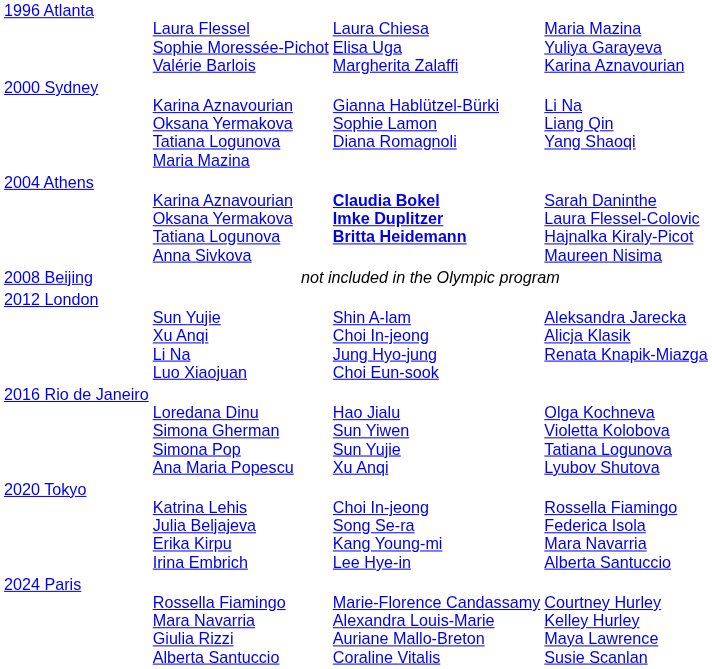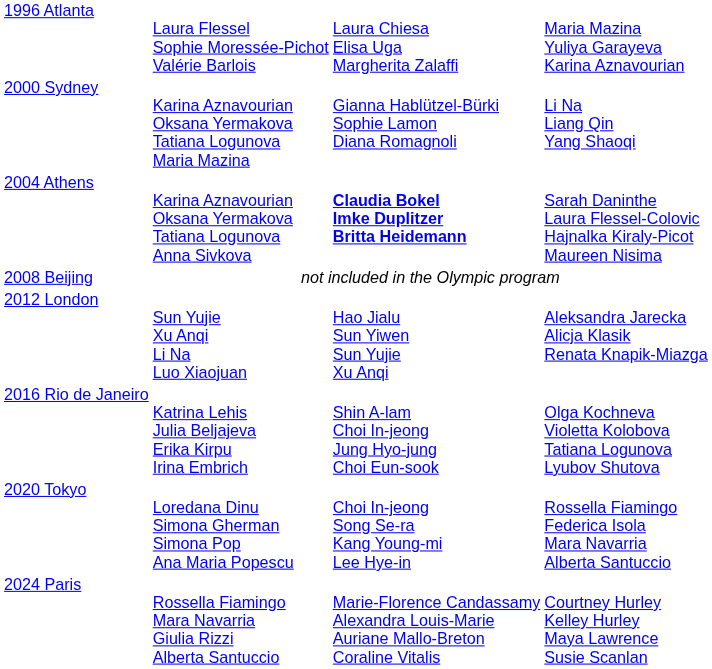2012 London | column 3: Shin A-lam Choi In-jeong Jung Hyo-jung Choi Eun-sook -> Hao Jialu Sun Yiwen Sun Yujie Xu Anqi
2016 Rio de Janeiro | column 2: Loredana Dinu Simona Gherman Simona Pop Ana Maria Popescu -> Katrina Lehis Julia Beljajeva Erika Kirpu Irina Embrich
2016 Rio de Janeiro | column 3: Hao Jialu Sun Yiwen Sun Yujie Xu Anqi -> Shin A-lam Choi In-jeong Jung Hyo-jung Choi Eun-sook
2020 Tokyo | column 2: Katrina Lehis Julia Beljajeva Erika Kirpu Irina Embrich -> Loredana Dinu Simona Gherman Simona Pop Ana Maria Popescu
